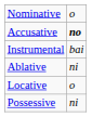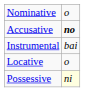- row: Ablative | ni
Possessive | column 2: no background -> lightyellow background
